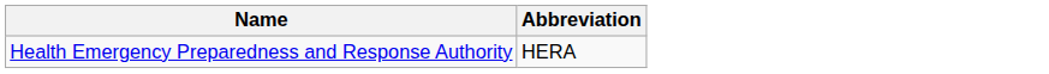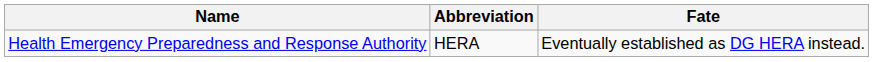+ column: Fate | Eventually established as DG HERA instead.
